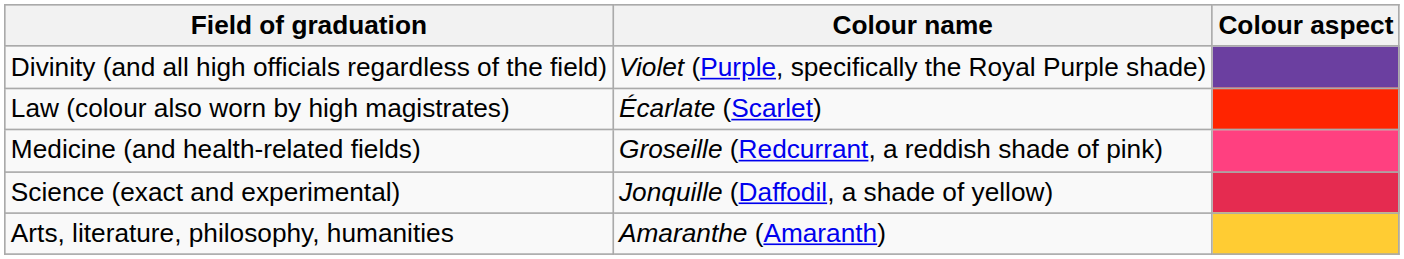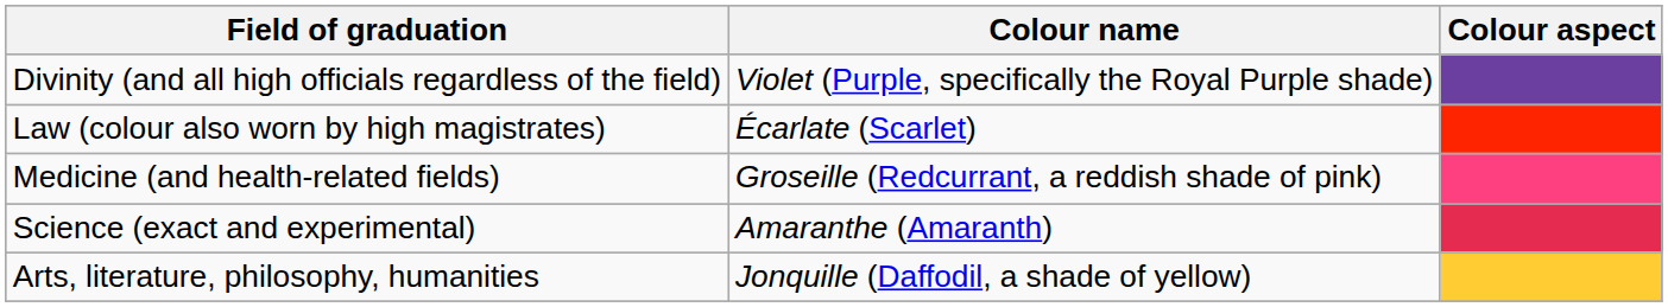Science (exact and experimental) | Colour name: Jonquille (Daffodil, a shade of yellow) -> Amaranthe (Amaranth)
Arts, literature, philosophy, humanities | Colour name: Amaranthe (Amaranth) -> Jonquille (Daffodil, a shade of yellow)
